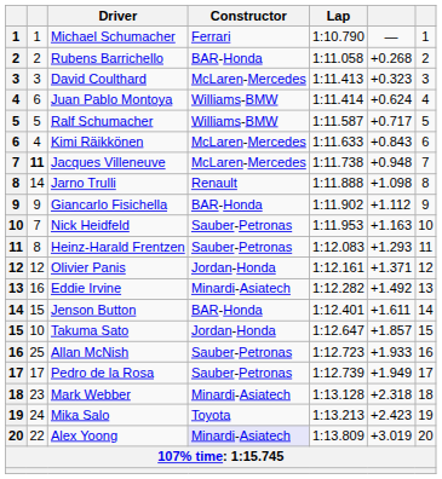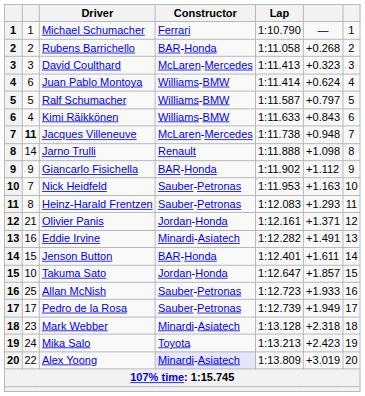Ralf Schumacher | column 6: +0.717 -> +0.797
Kimi Räikkönen | Constructor: McLaren-Mercedes -> Williams-BMW
Olivier Panis | column 2: 12 -> 21
Eddie Irvine | column 6: +1.492 -> +1.491
